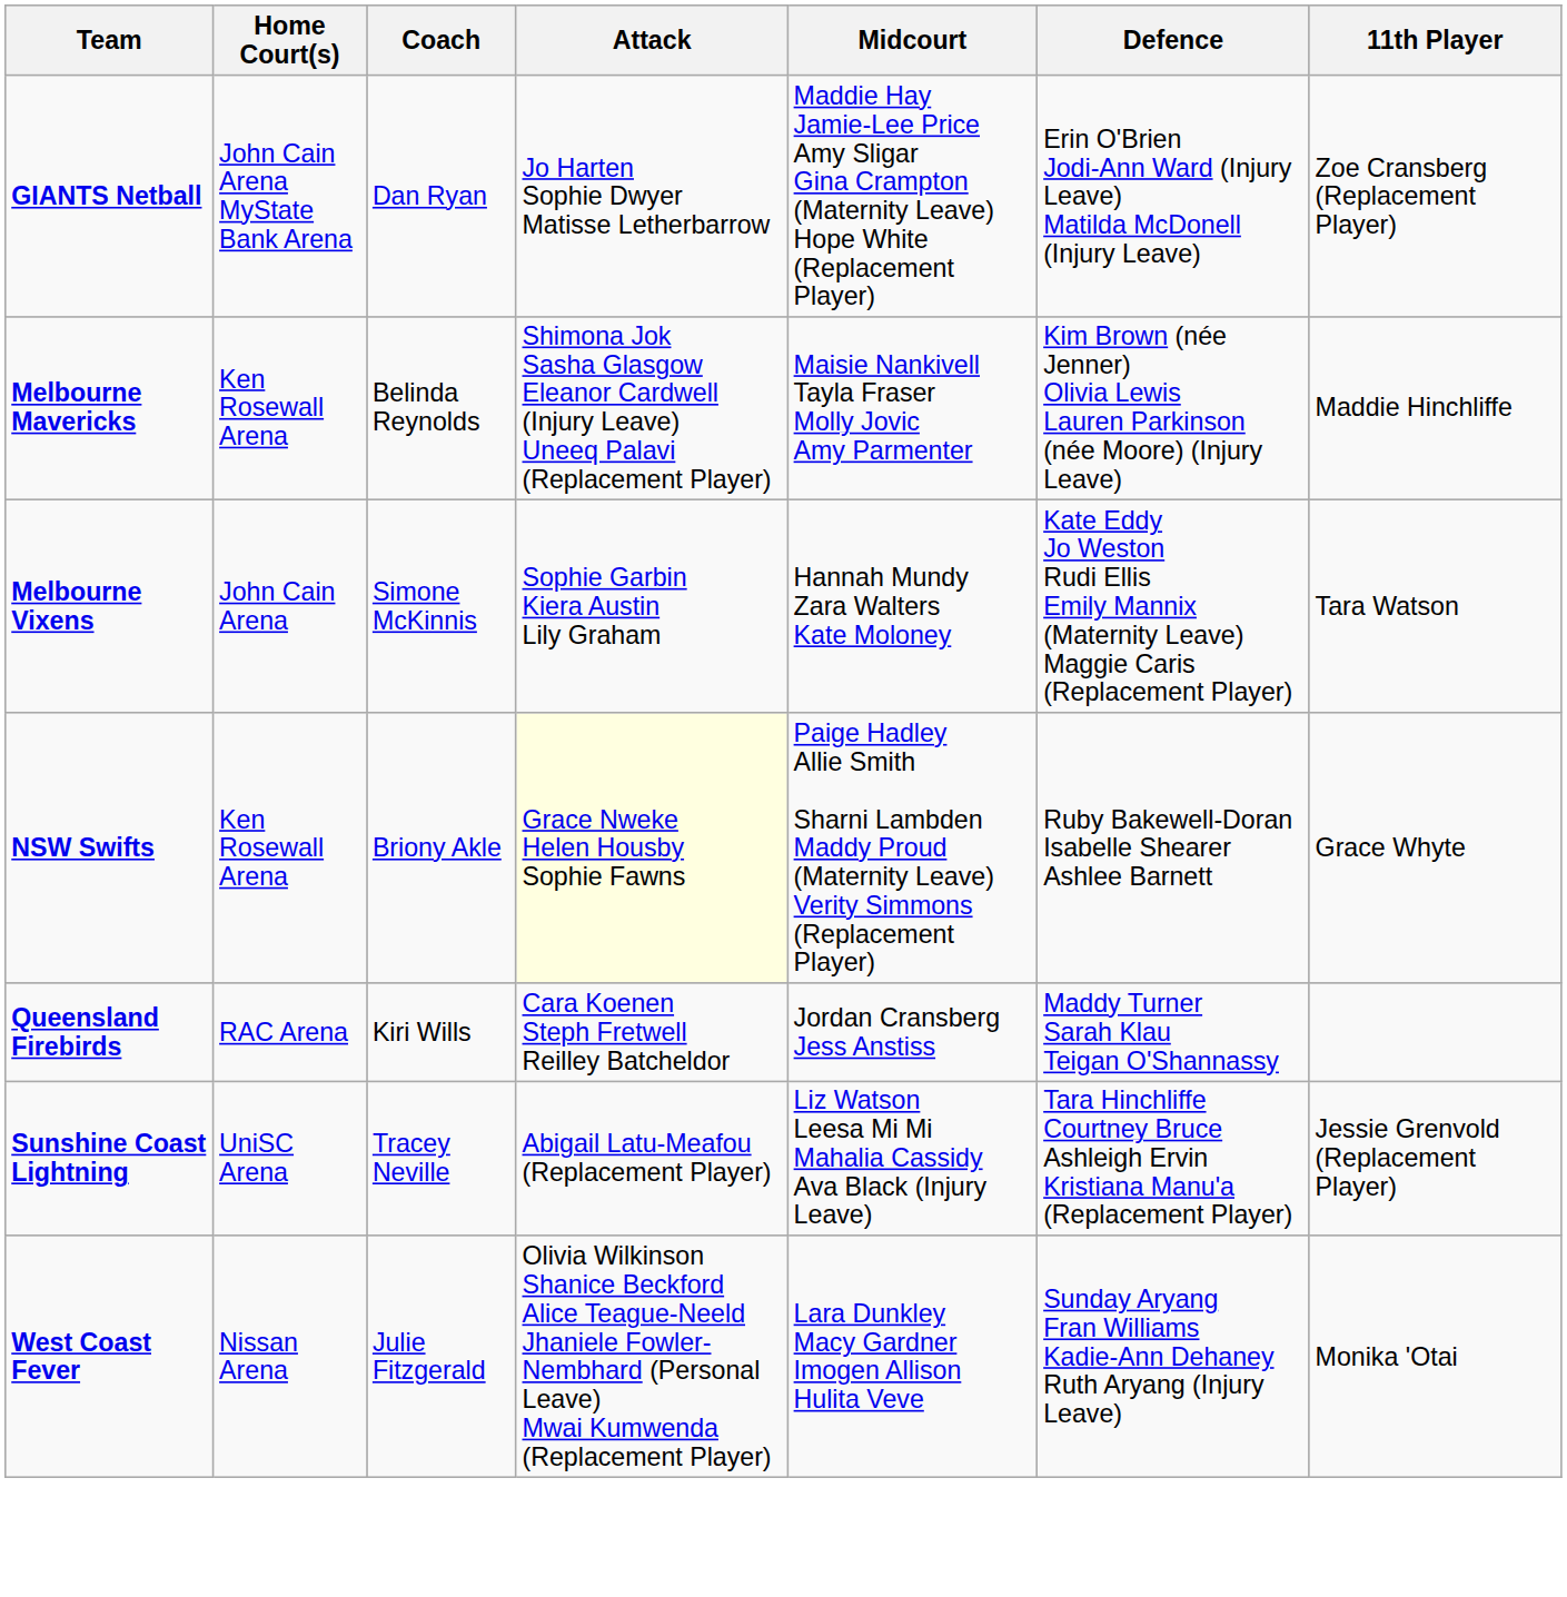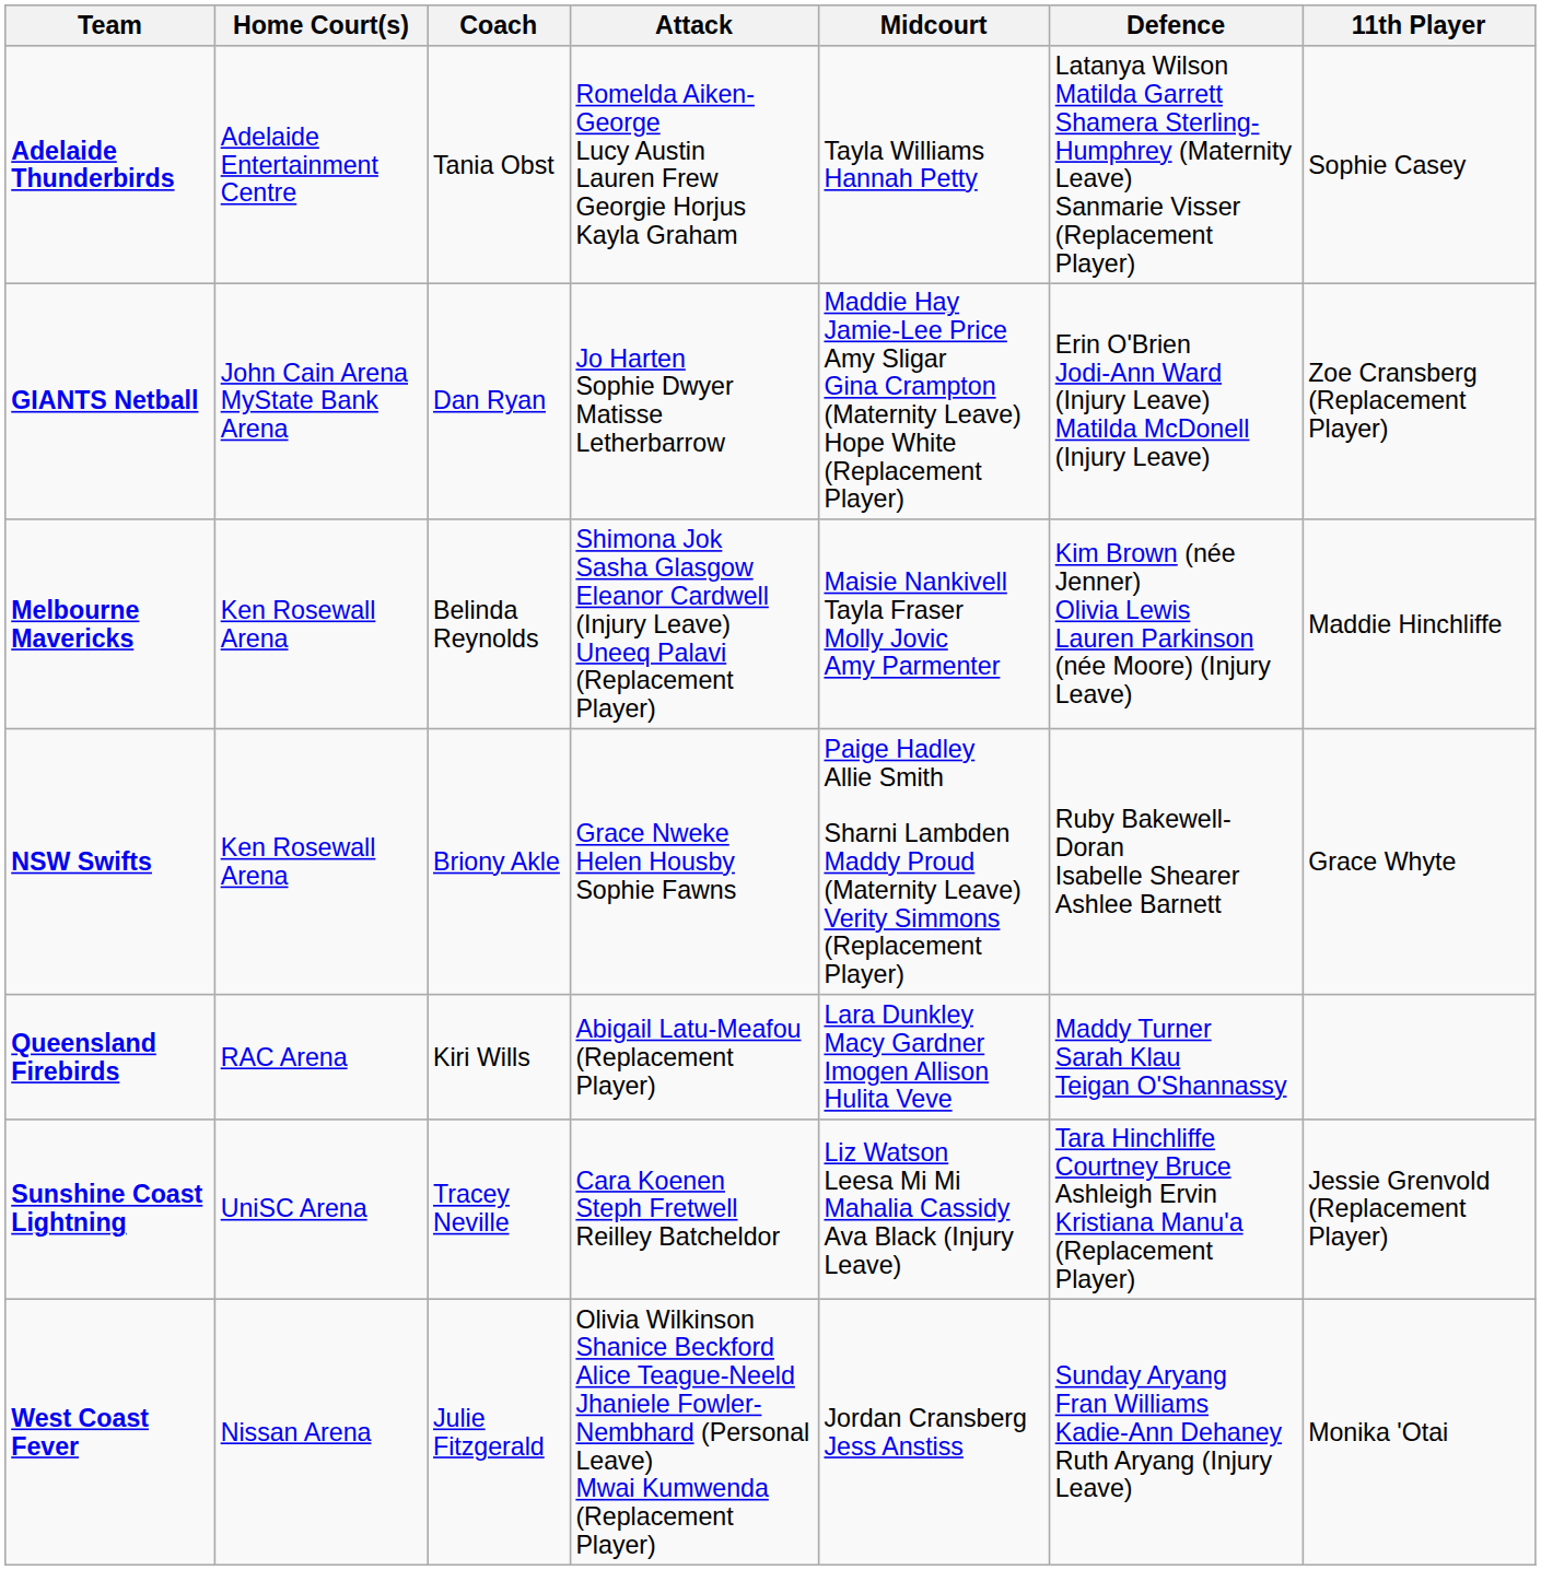+ row: Adelaide Thunderbirds | Adelaide Entertainment Centre | Tania Obst | Romelda Aiken-George Lucy Austin Lauren Frew Georgie Horjus Kayla Graham | Tayla Williams Hannah Petty | Latanya Wilson Matilda Garrett Shamera Sterling-Humphrey (Maternity Leave) Sanmarie Visser (Replacement Player) | Sophie Casey
- row: Melbourne Vixens | John Cain Arena | Simone McKinnis | Sophie Garbin Kiera Austin Lily Graham | Hannah Mundy Zara Walters Kate Moloney | Kate Eddy Jo Weston Rudi Ellis Emily Mannix (Maternity Leave) Maggie Caris (Replacement Player) | Tara Watson
NSW Swifts | Attack: lightyellow background -> no background
Queensland Firebirds | Attack: Cara Koenen Steph Fretwell Reilley Batcheldor -> Abigail Latu-Meafou (Replacement Player)
Queensland Firebirds | Midcourt: Jordan Cransberg Jess Anstiss -> Lara Dunkley Macy Gardner Imogen Allison Hulita Veve
Sunshine Coast Lightning | Attack: Abigail Latu-Meafou (Replacement Player) -> Cara Koenen Steph Fretwell Reilley Batcheldor
West Coast Fever | Midcourt: Lara Dunkley Macy Gardner Imogen Allison Hulita Veve -> Jordan Cransberg Jess Anstiss
